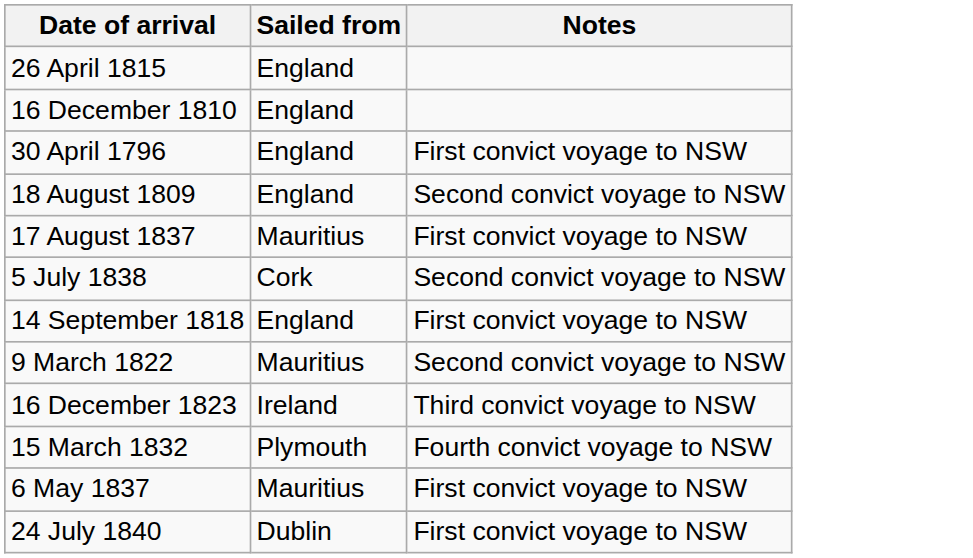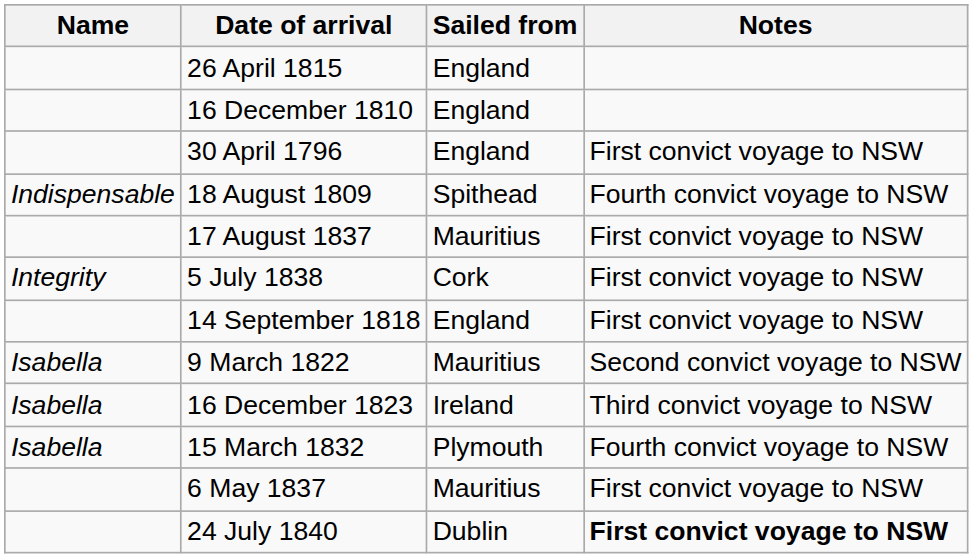+ column: Name | Indispensable | Integrity | Isabella | Isabella | Isabella
18 August 1809 | Sailed from: England -> Spithead
18 August 1809 | Notes: Second convict voyage to NSW -> Fourth convict voyage to NSW
5 July 1838 | Notes: Second convict voyage to NSW -> First convict voyage to NSW
24 July 1840 | Notes: normal -> bold
